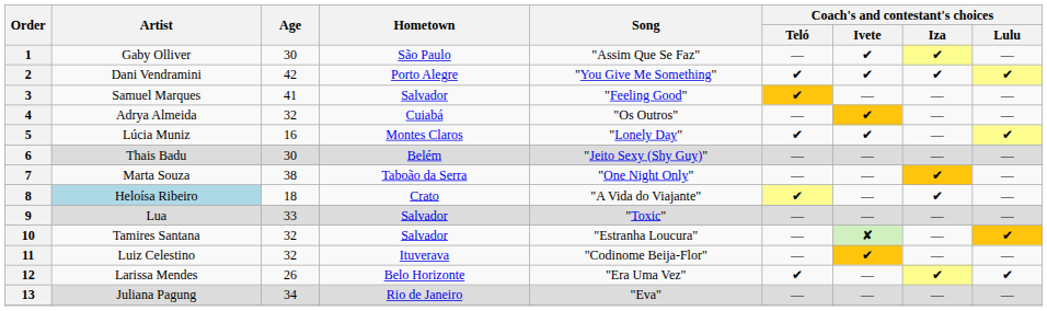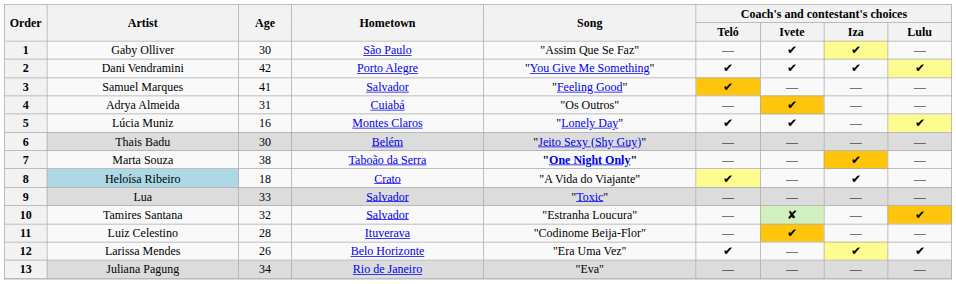4 | Age: 32 -> 31
7 | Song: normal -> bold
11 | Age: 32 -> 28
